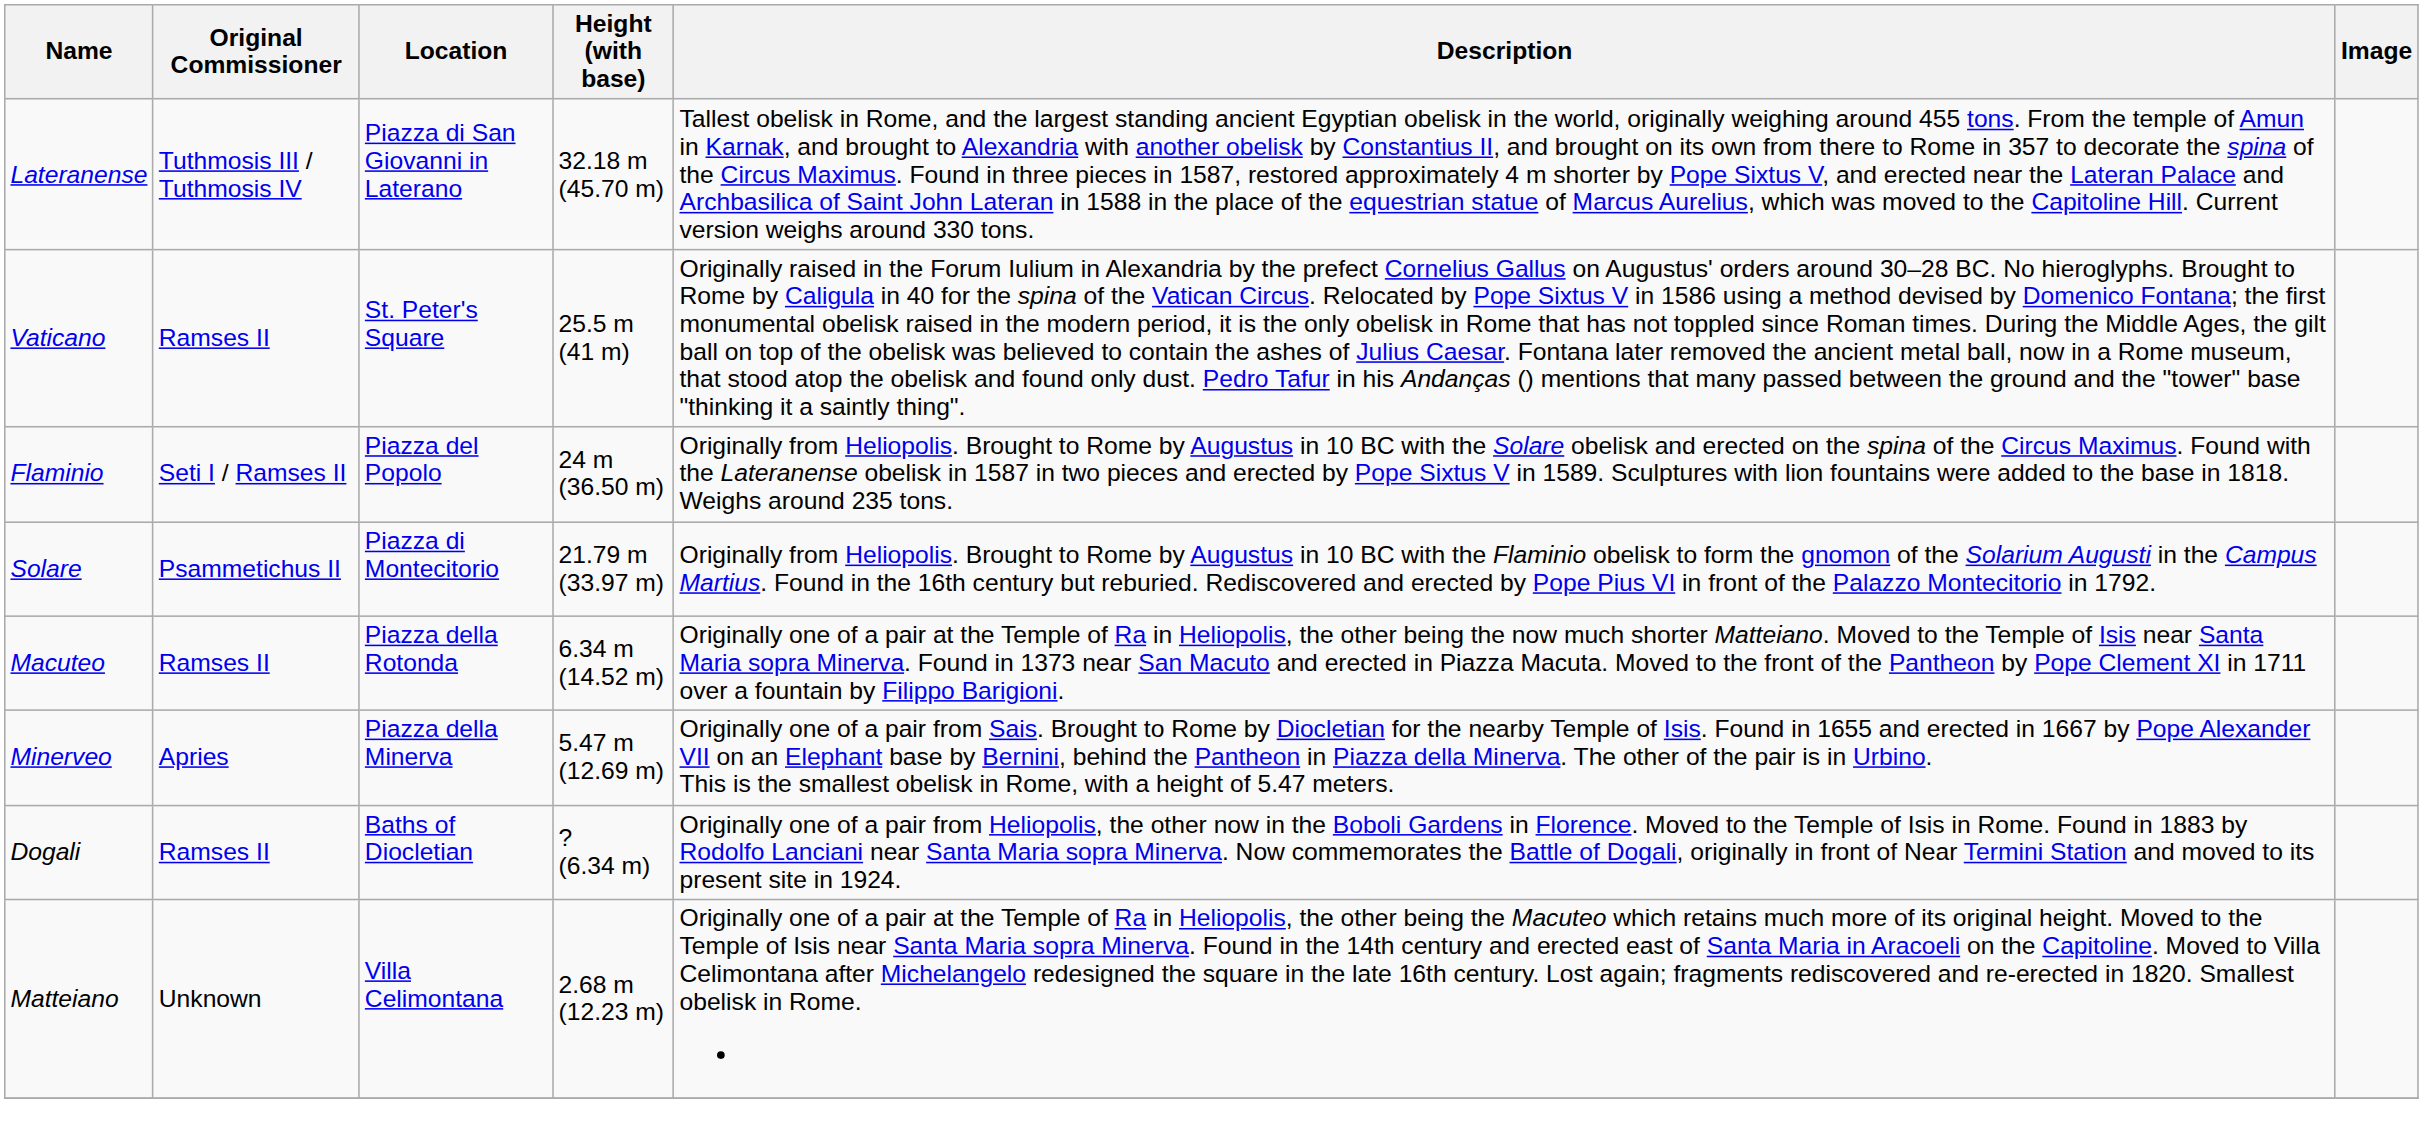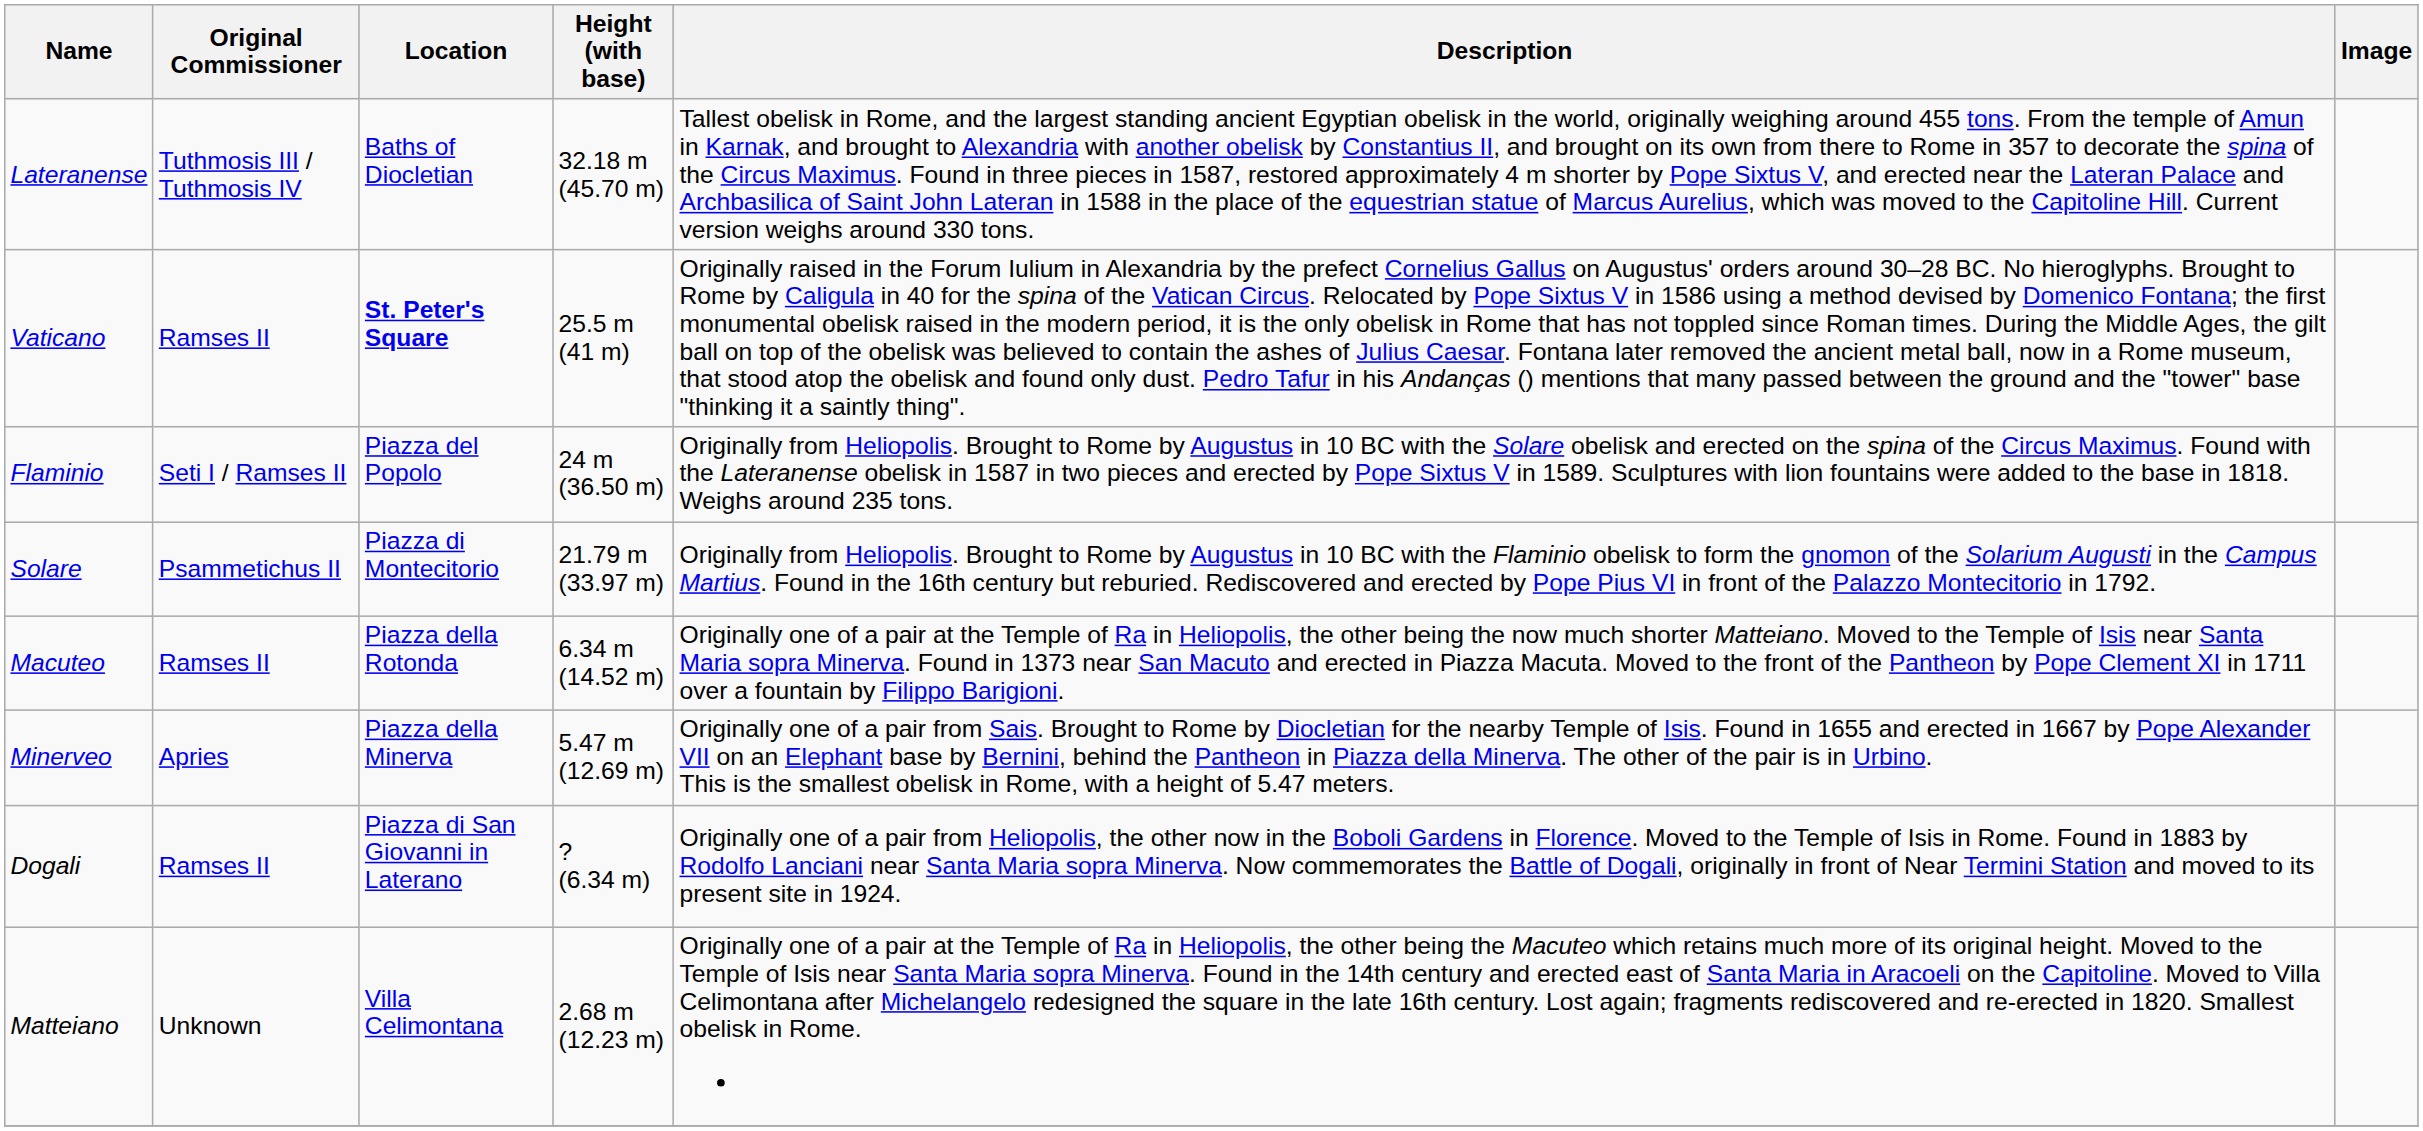Lateranense | Location: Piazza di San Giovanni in Laterano -> Baths of Diocletian
Vaticano | Location: normal -> bold
Dogali | Location: Baths of Diocletian -> Piazza di San Giovanni in Laterano
